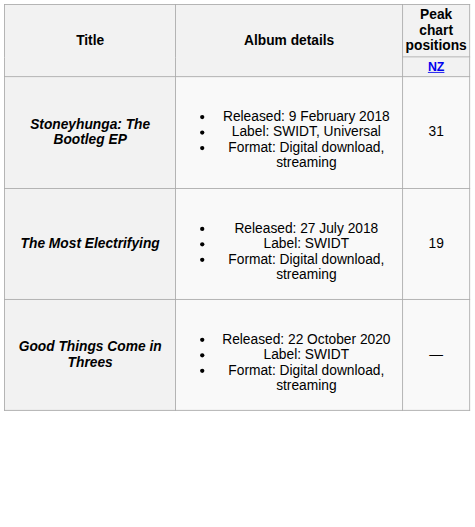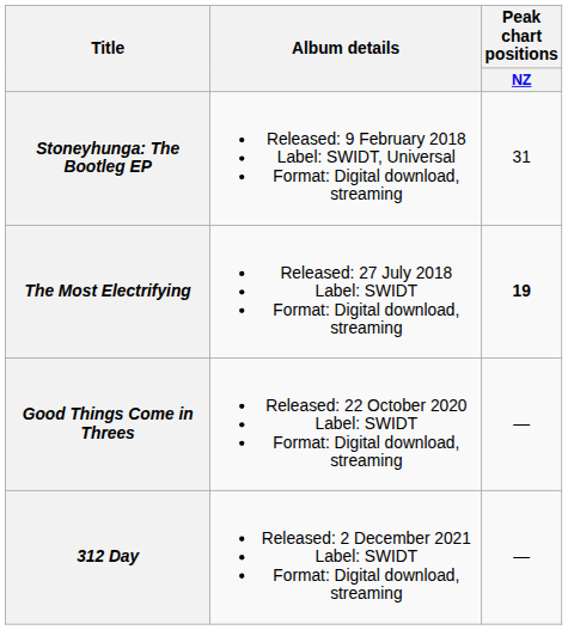The Most Electrifying | Peak chart positions / NZ: normal -> bold
+ row: 312 Day | Released: 2 December 2021 Label: SWIDT Format: Digital download, streaming | —
